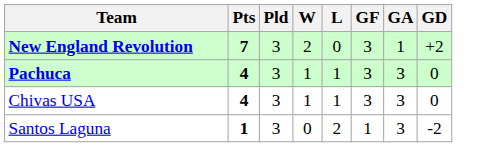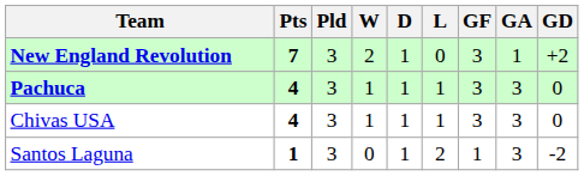+ column: D | 1 | 1 | 1 | 1
